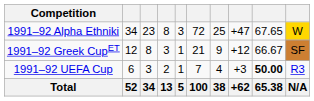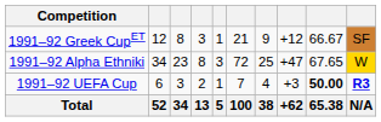rows swapped: 1991–92 Alpha Ethniki <-> 1991–92 Greek CupET
1991–92 UEFA Cup | column 10: normal -> bold
